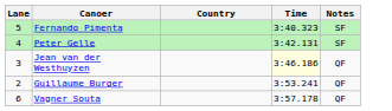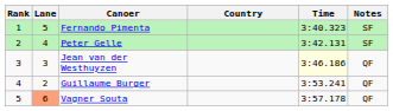+ column: Rank | 1 | 2 | 3 | 4 | 5
Vagner Souta | Lane: no background -> lightsalmon background
